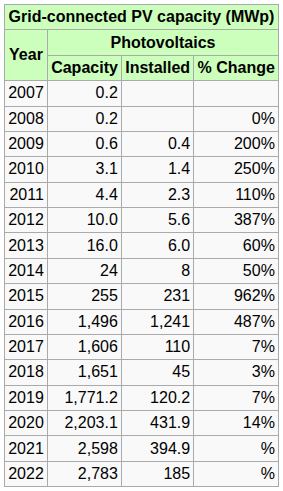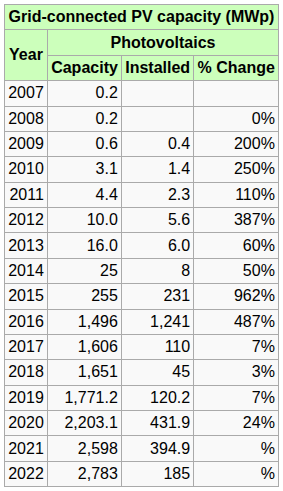2014 | Photovoltaics / Capacity: 24 -> 25
2020 | Photovoltaics / % Change: 14% -> 24%
